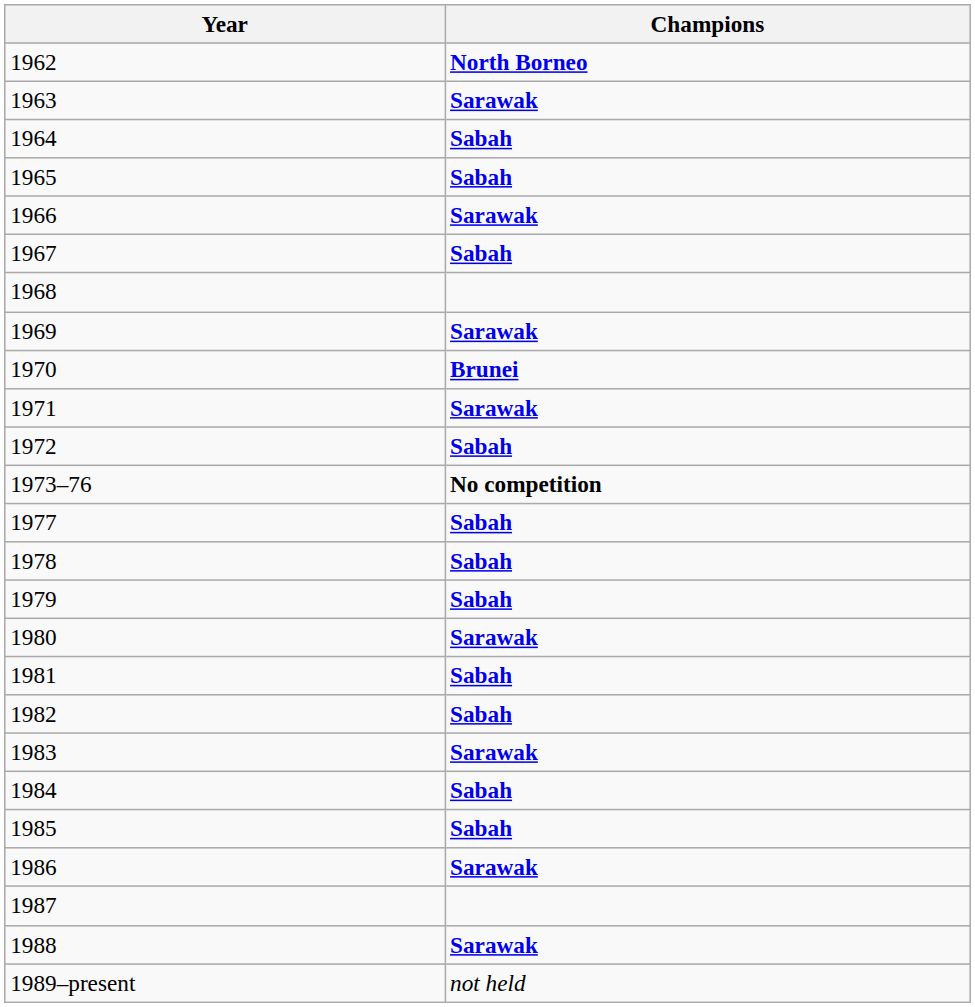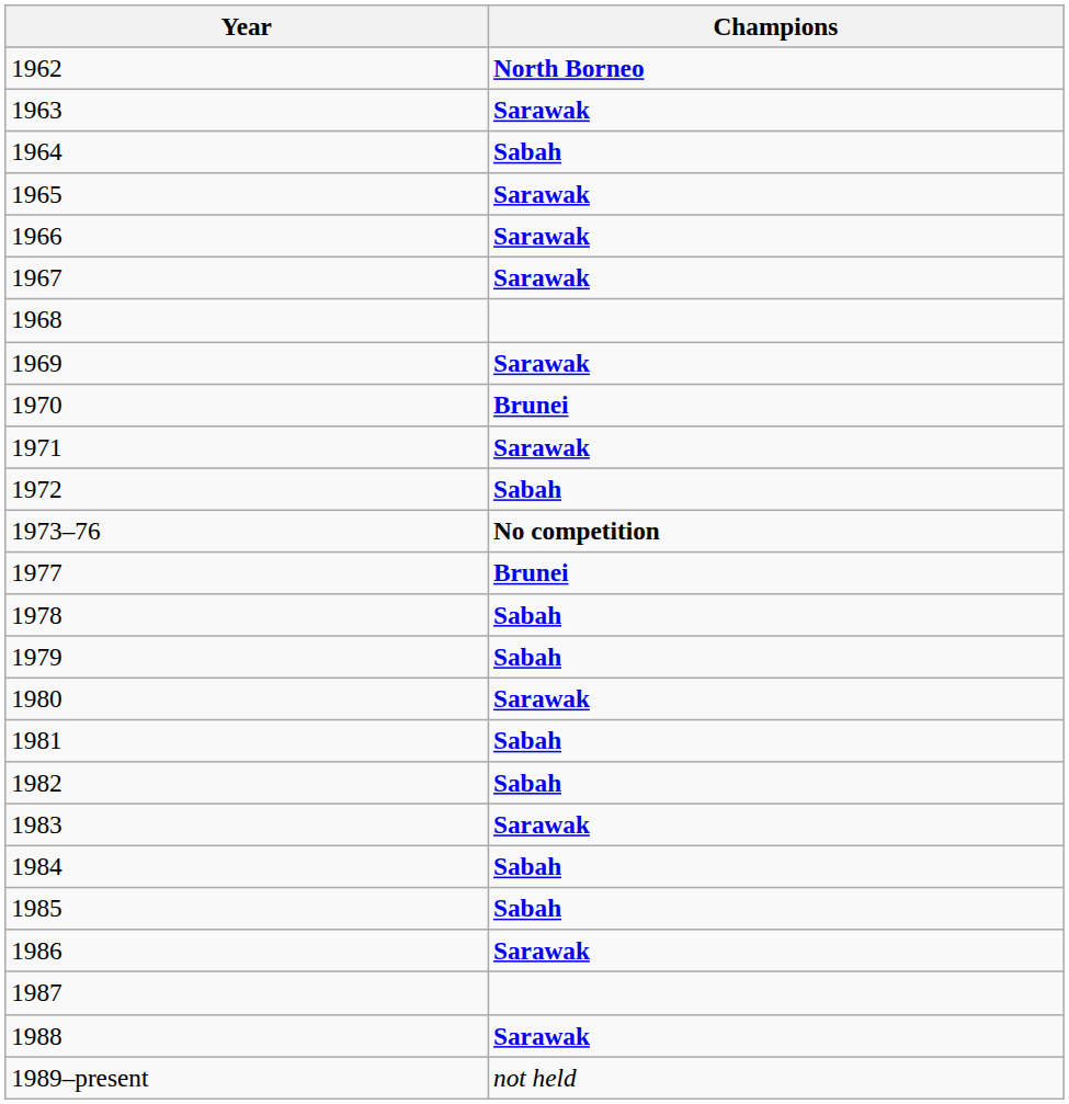1965 | Champions: Sabah -> Sarawak
1967 | Champions: Sabah -> Sarawak
1977 | Champions: Sabah -> Brunei
